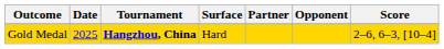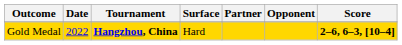Gold Medal | Date: 2025 -> 2022
Gold Medal | Score: normal -> bold
